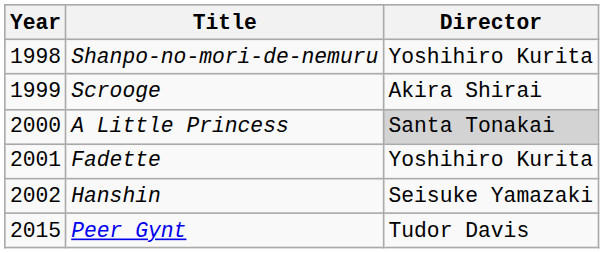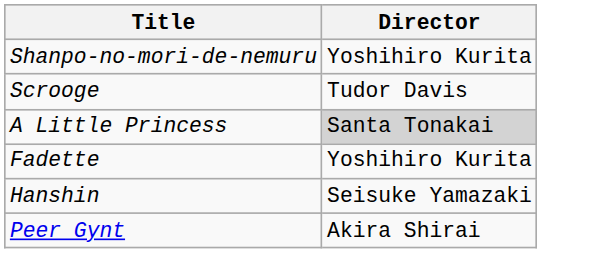- column: Year | 1998 | 1999 | 2000 | 2001 | 2002 | 2015
Scrooge | Director: Akira Shirai -> Tudor Davis
Peer Gynt | Director: Tudor Davis -> Akira Shirai
